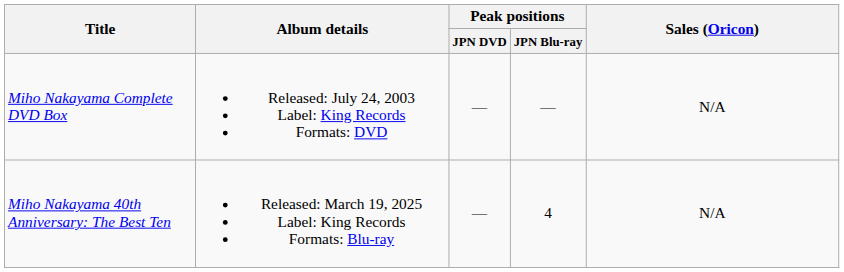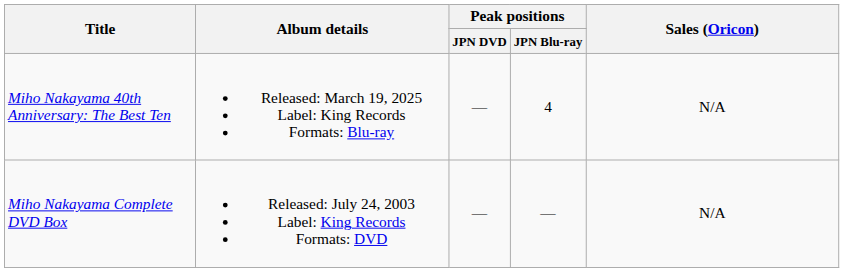rows swapped: Miho Nakayama Complete DVD Box <-> Miho Nakayama 40th Anniversary: The Best Ten
